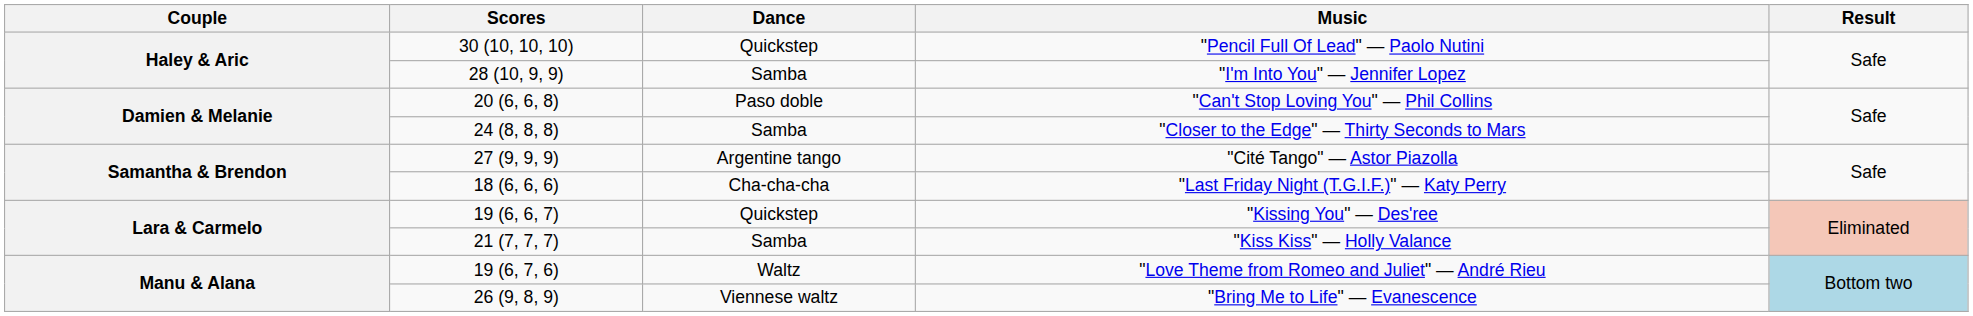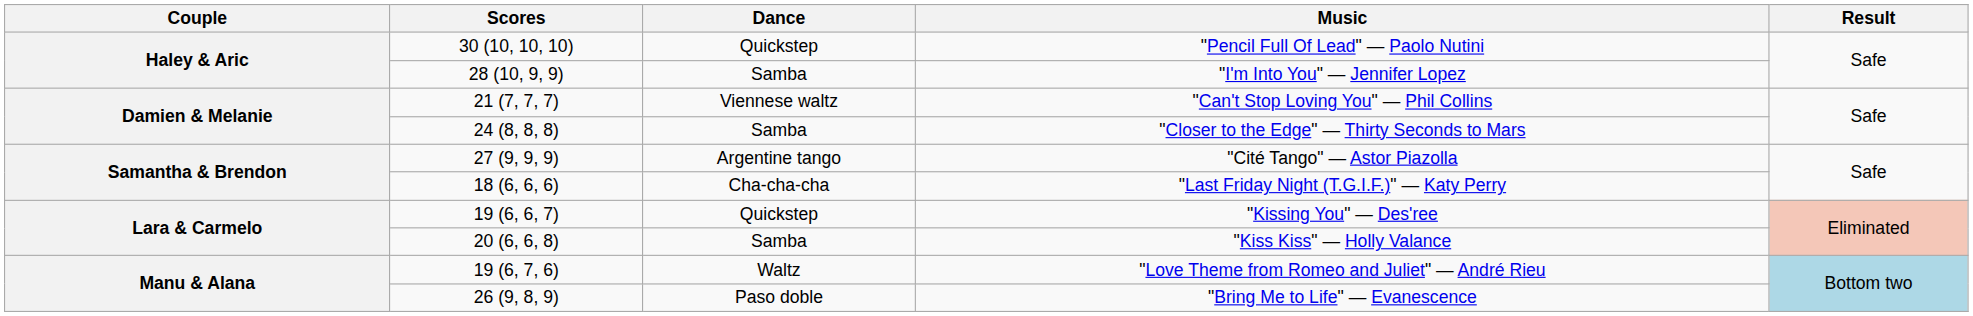"Can't Stop Loving You" — Phil Collins | Scores: 20 (6, 6, 8) -> 21 (7, 7, 7)
"Can't Stop Loving You" — Phil Collins | Dance: Paso doble -> Viennese waltz
"Kiss Kiss" — Holly Valance | Scores: 21 (7, 7, 7) -> 20 (6, 6, 8)
"Bring Me to Life" — Evanescence | Dance: Viennese waltz -> Paso doble
